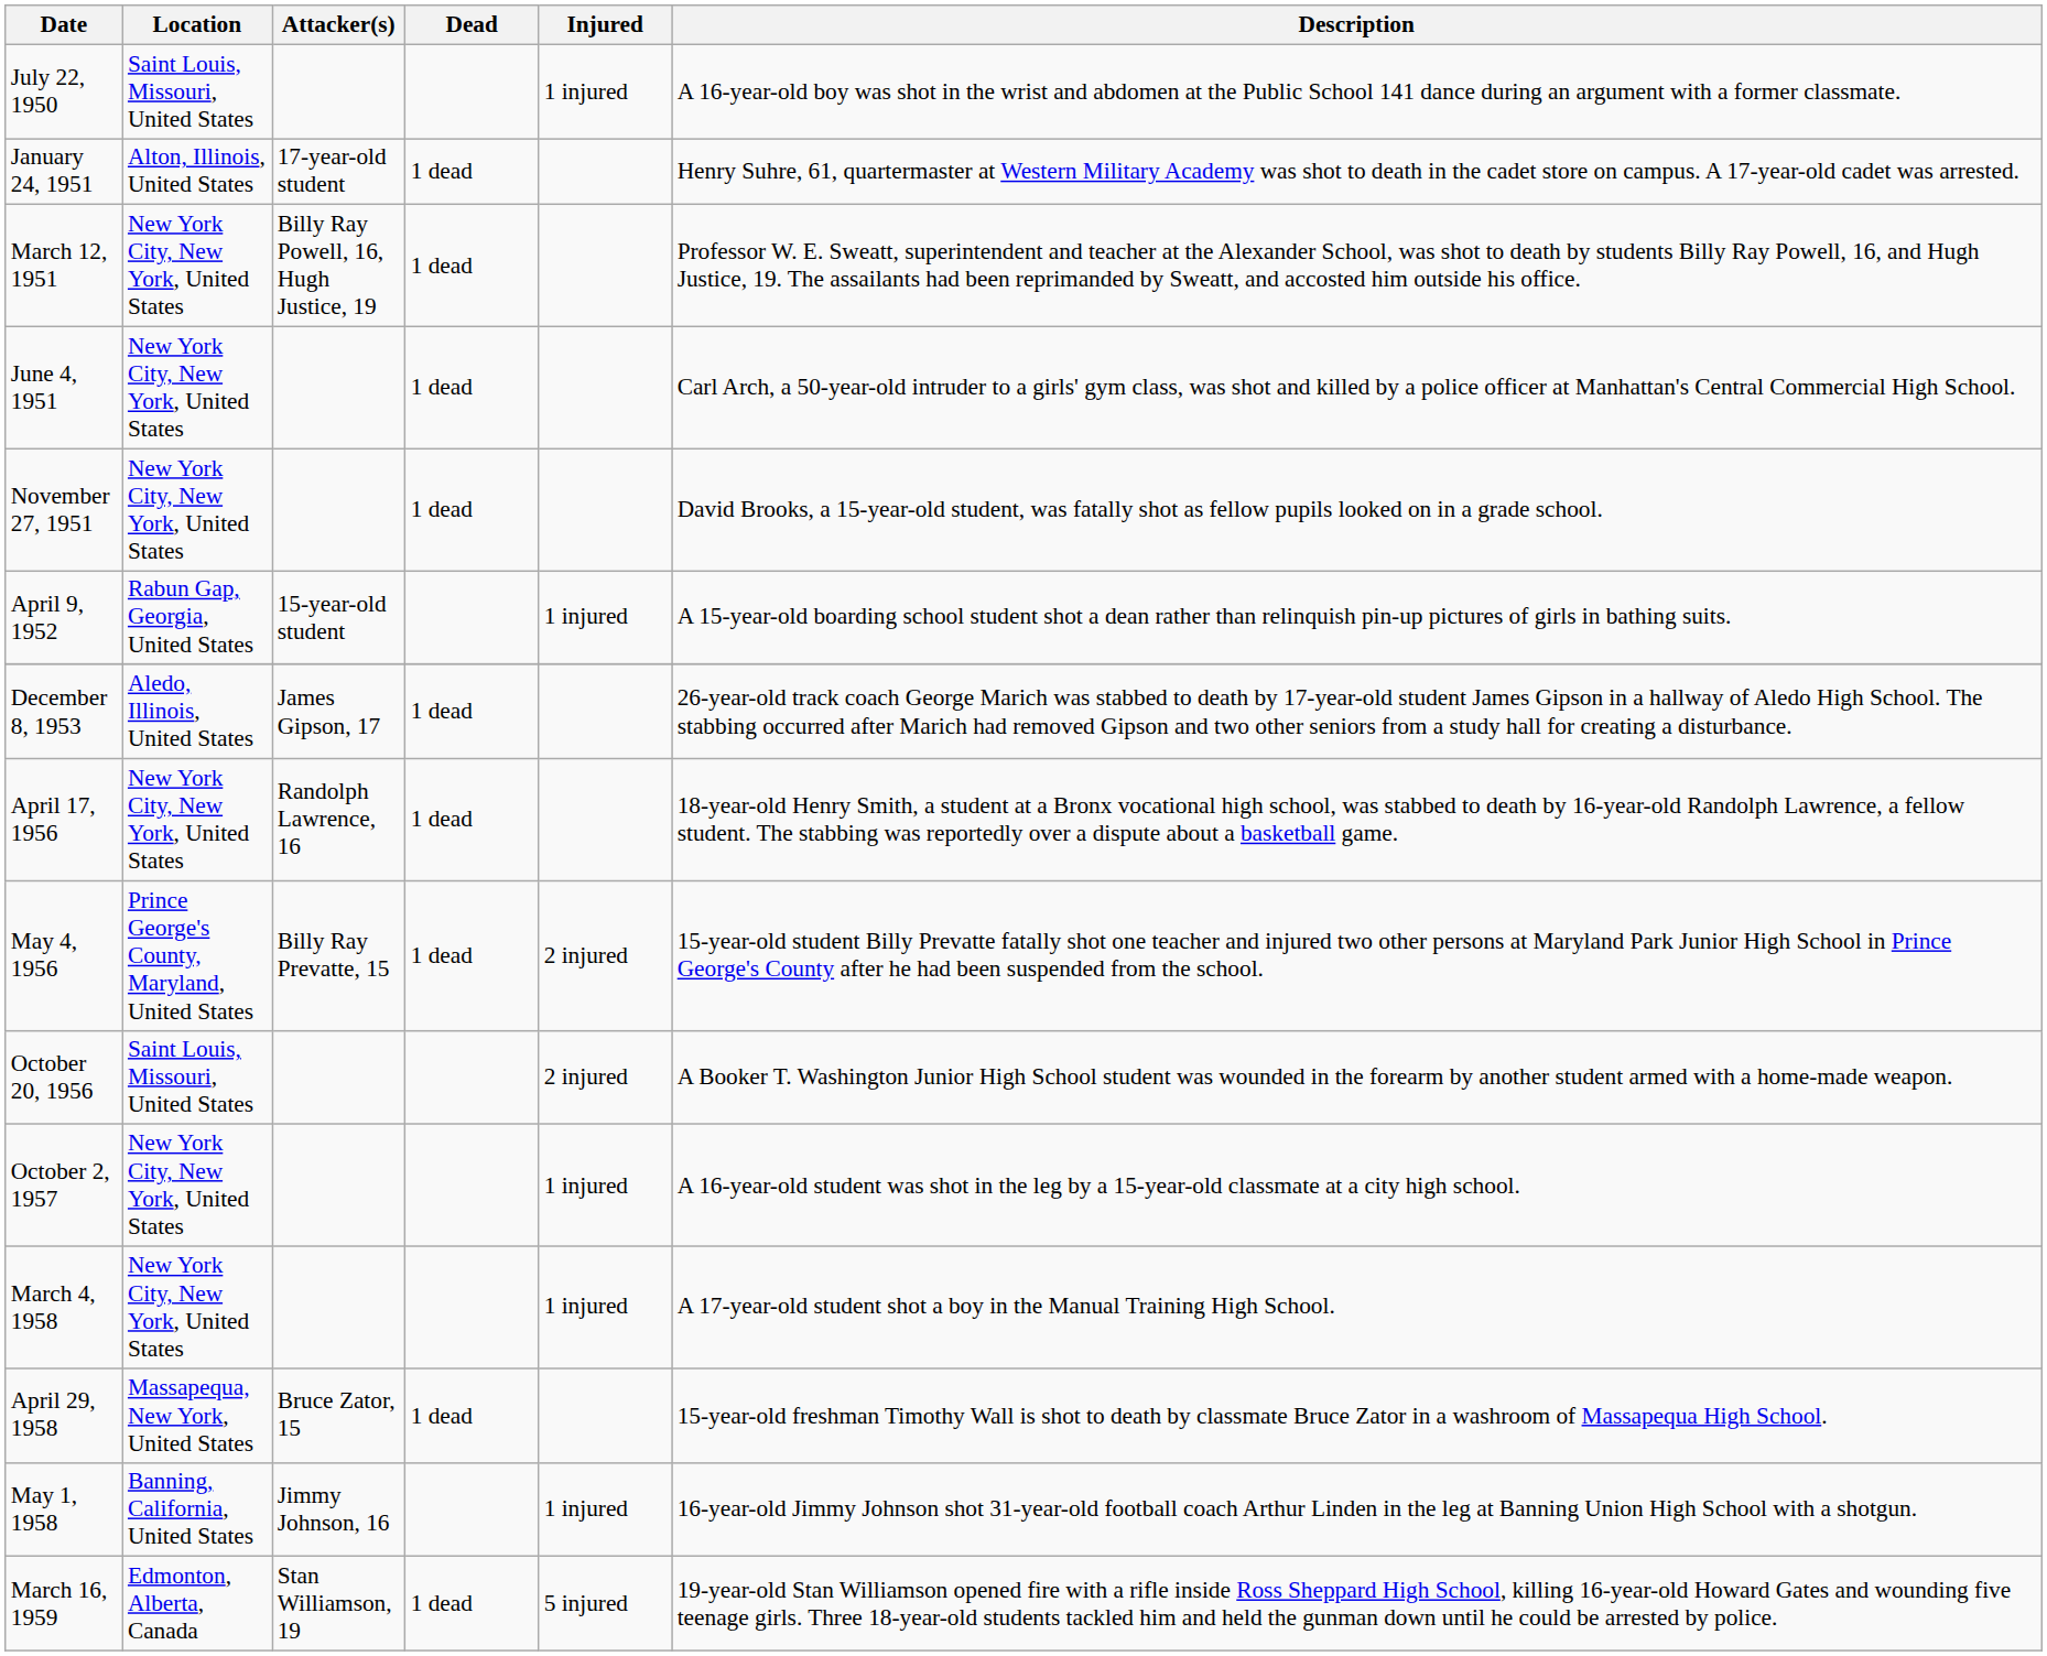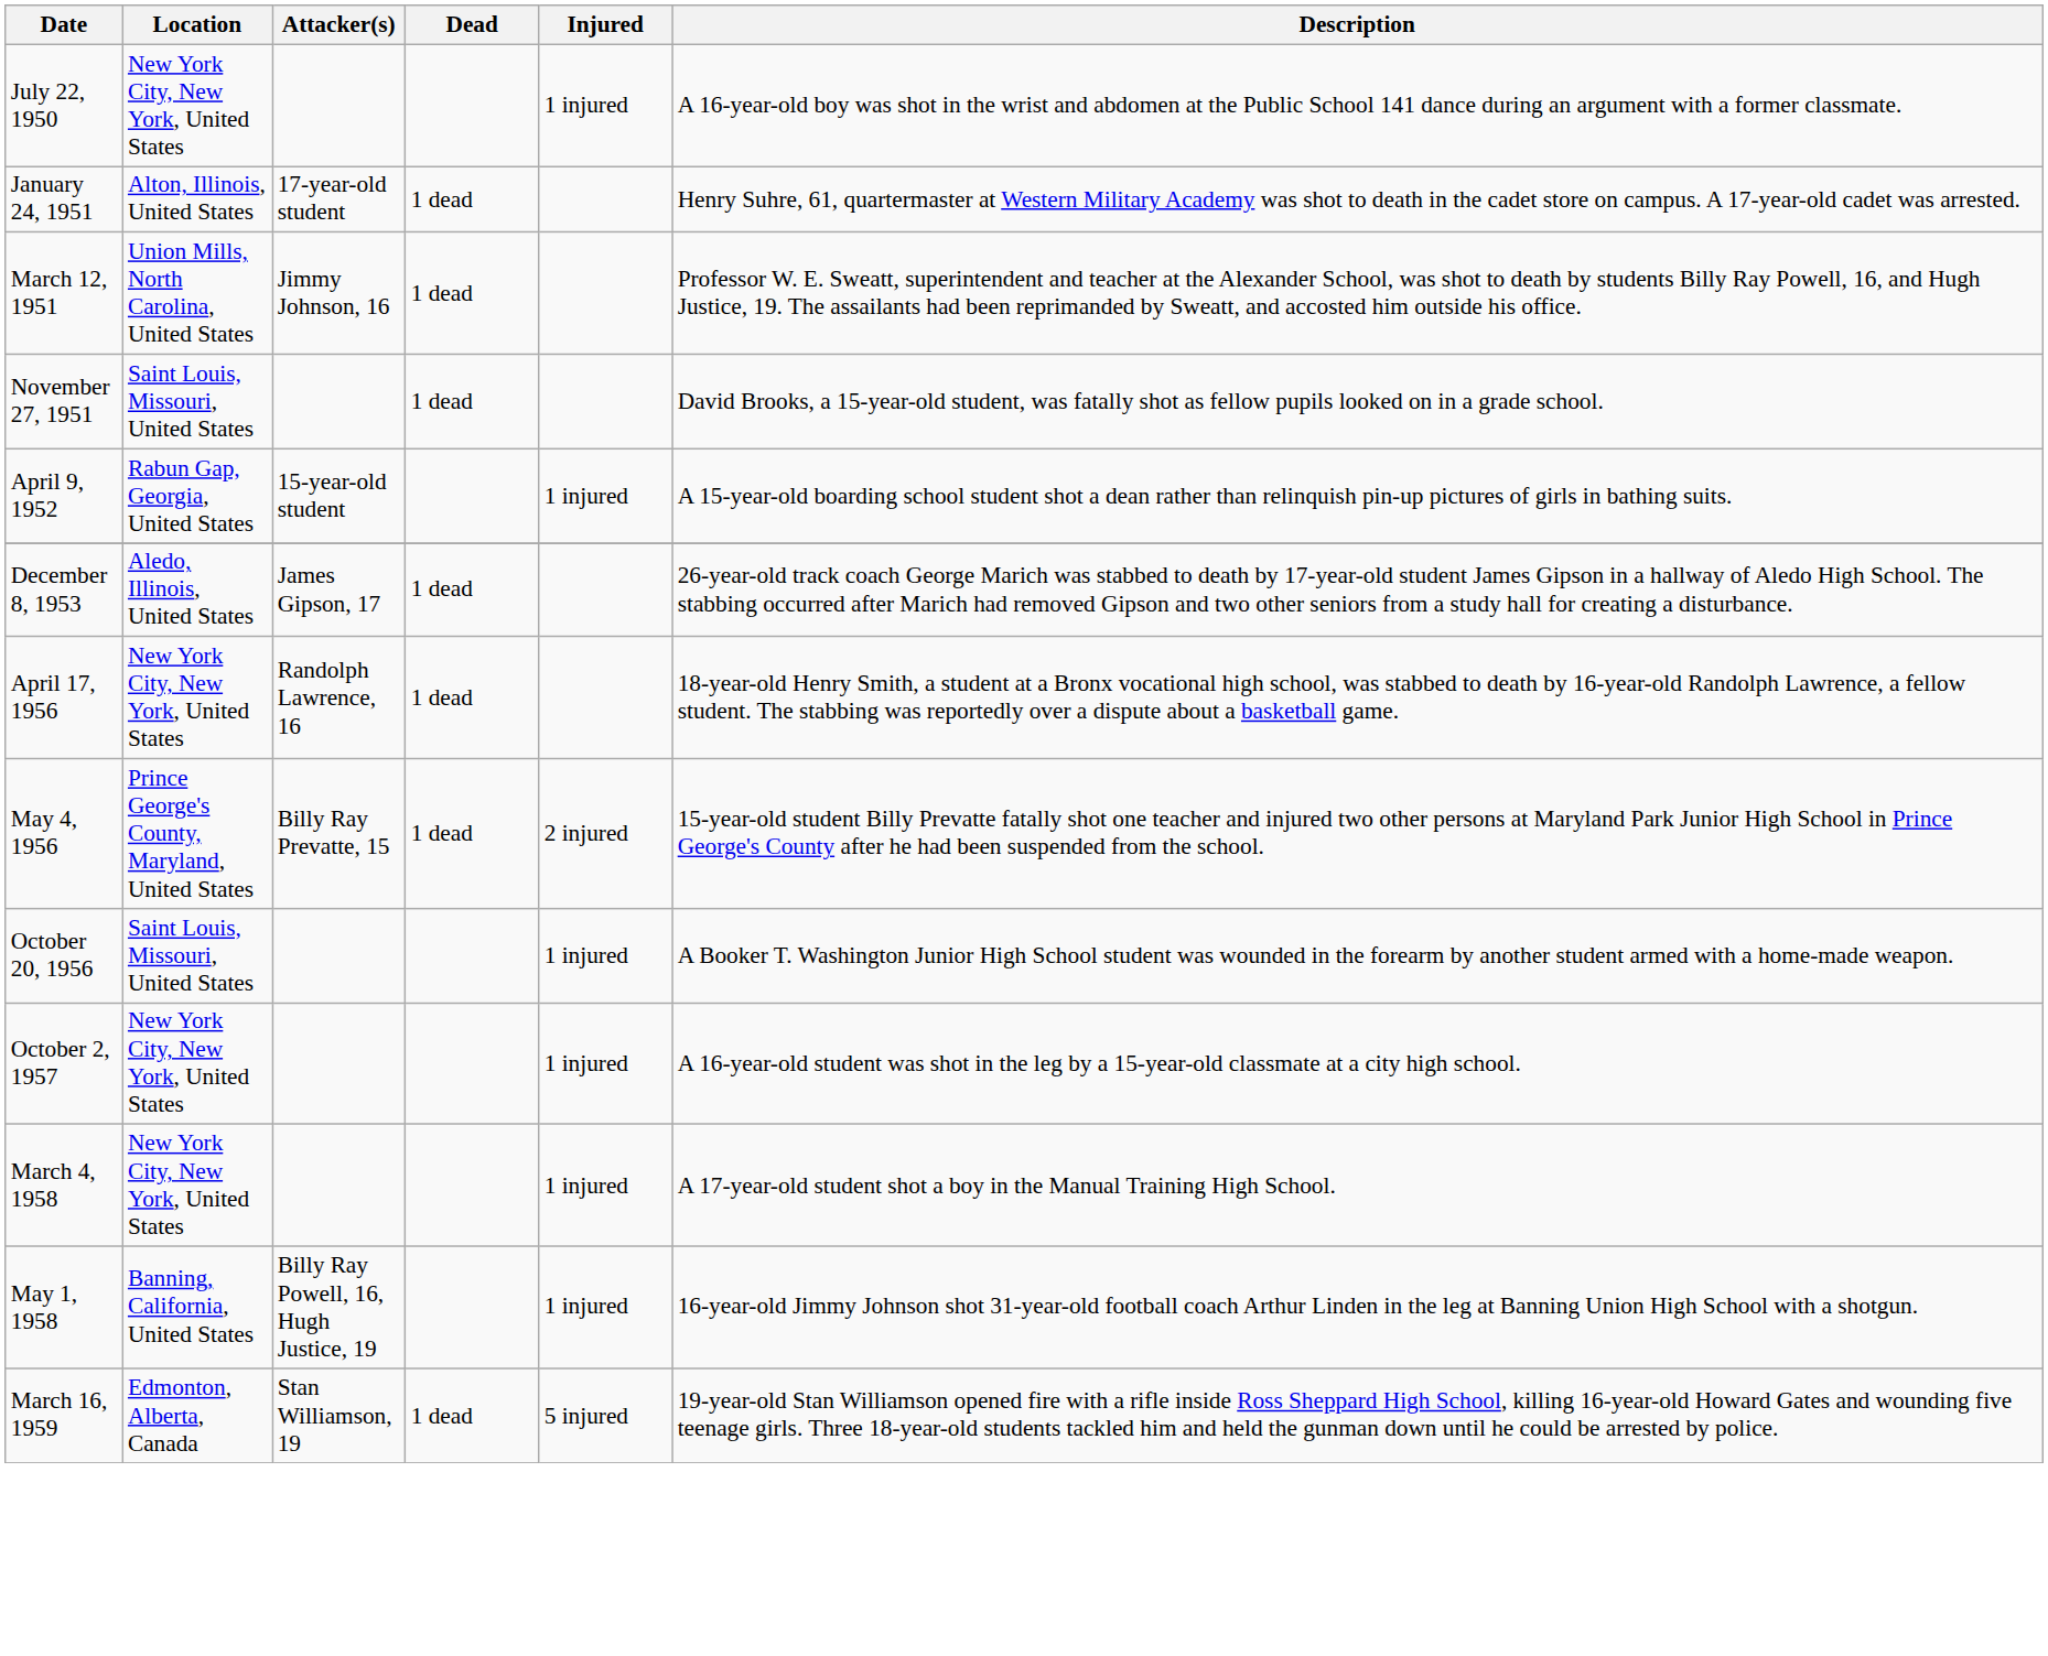July 22, 1950 | Location: Saint Louis, Missouri, United States -> New York City, New York, United States
March 12, 1951 | Location: New York City, New York, United States -> Union Mills, North Carolina, United States
March 12, 1951 | Attacker(s): Billy Ray Powell, 16, Hugh Justice, 19 -> Jimmy Johnson, 16
- row: June 4, 1951 | New York City, New York, United States | 1 dead | Carl Arch, a 50-year-old intruder to a girls' gym class, was shot and killed by a police officer at Manhattan's Central Commercial High School.
November 27, 1951 | Location: New York City, New York, United States -> Saint Louis, Missouri, United States
October 20, 1956 | Injured: 2 injured -> 1 injured
- row: April 29, 1958 | Massapequa, New York, United States | Bruce Zator, 15 | 1 dead | 15-year-old freshman Timothy Wall is shot to death by classmate Bruce Zator in a washroom of Massapequa High School.
May 1, 1958 | Attacker(s): Jimmy Johnson, 16 -> Billy Ray Powell, 16, Hugh Justice, 19
